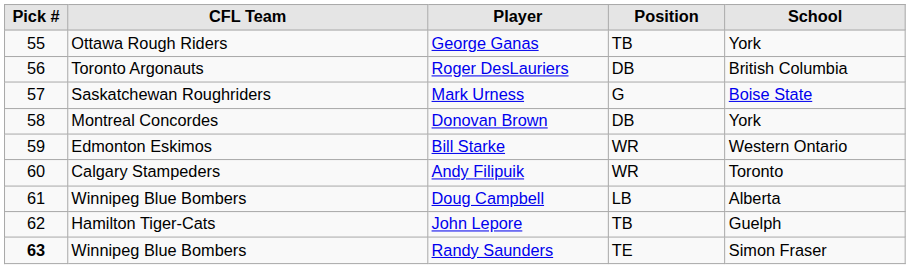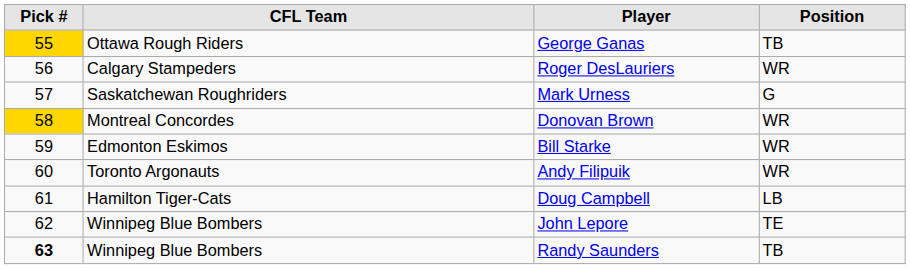- column: School | York | British Columbia | Boise State | York | Western Ontario | Toronto | Alberta | Guelph | Simon Fraser
George Ganas | Pick #: no background -> gold background
Roger DesLauriers | CFL Team: Toronto Argonauts -> Calgary Stampeders
Roger DesLauriers | Position: DB -> WR
Donovan Brown | Pick #: no background -> gold background
Donovan Brown | Position: DB -> WR
Andy Filipuik | CFL Team: Calgary Stampeders -> Toronto Argonauts
Doug Campbell | CFL Team: Winnipeg Blue Bombers -> Hamilton Tiger-Cats
John Lepore | CFL Team: Hamilton Tiger-Cats -> Winnipeg Blue Bombers
John Lepore | Position: TB -> TE
Randy Saunders | Position: TE -> TB
